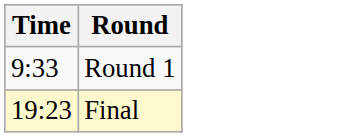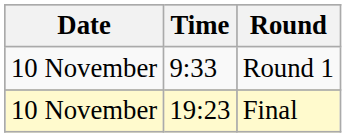+ column: Date | 10 November | 10 November
